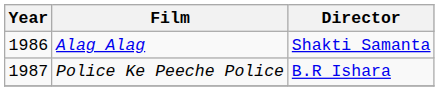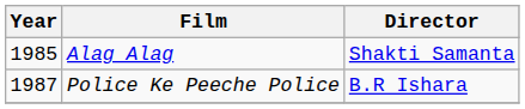Alag Alag | Year: 1986 -> 1985
